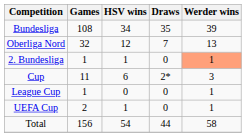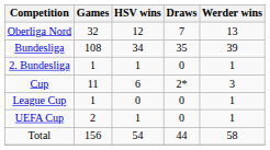rows swapped: Bundesliga <-> Oberliga Nord
2. Bundesliga | Werder wins: lightsalmon background -> no background
